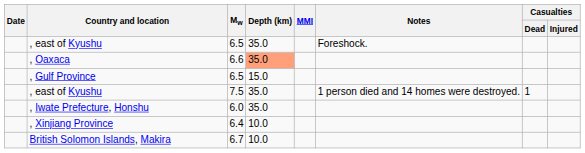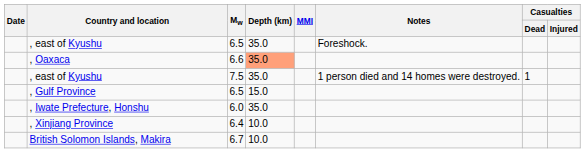rows swapped: , east of Kyushu / 7.5 <-> , Gulf Province
